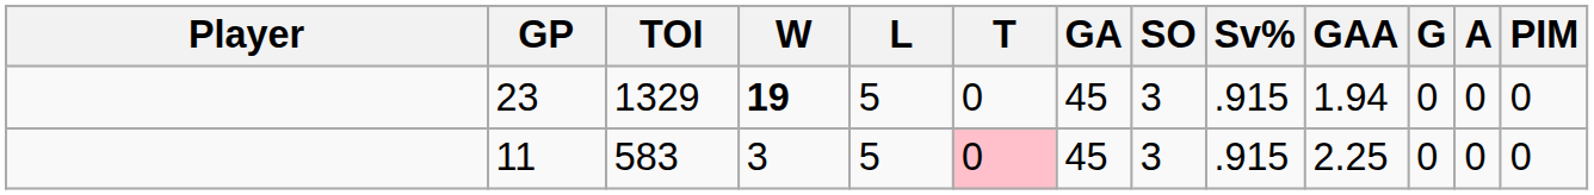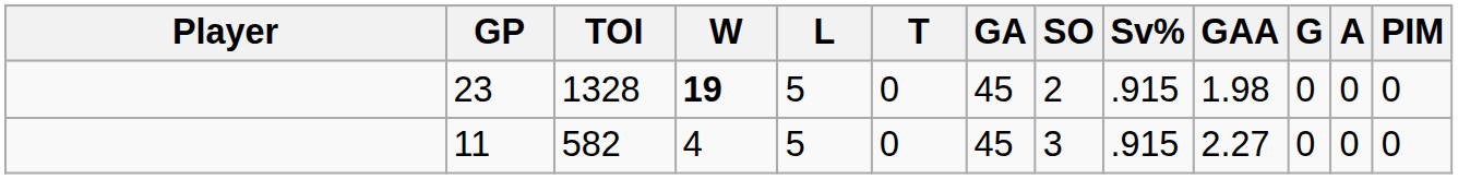23 | TOI: 1329 -> 1328
23 | SO: 3 -> 2
23 | GAA: 1.94 -> 1.98
11 | TOI: 583 -> 582
11 | W: 3 -> 4
11 | T: pink background -> no background
11 | GAA: 2.25 -> 2.27
